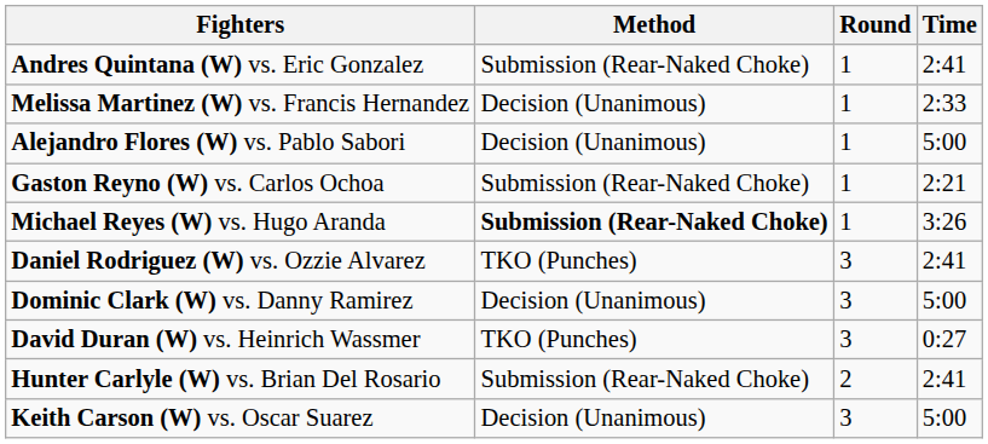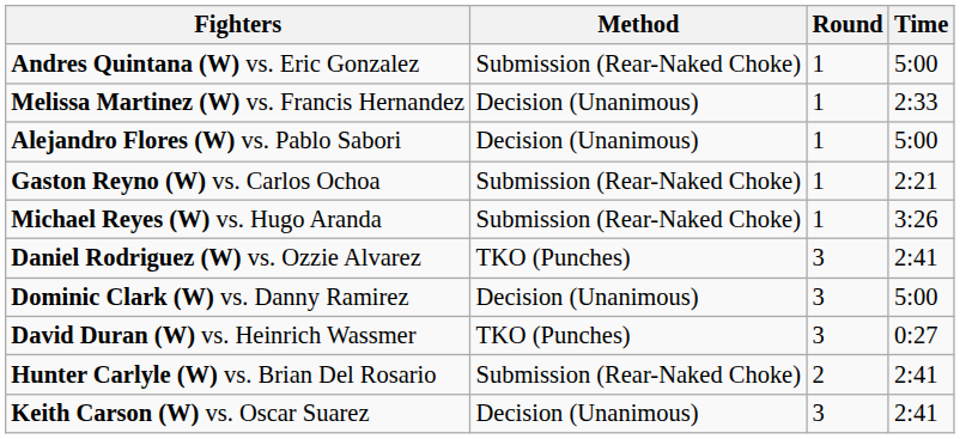Andres Quintana (W) vs. Eric Gonzalez | Time: 2:41 -> 5:00
Michael Reyes (W) vs. Hugo Aranda | Method: bold -> normal
Keith Carson (W) vs. Oscar Suarez | Time: 5:00 -> 2:41
